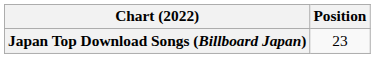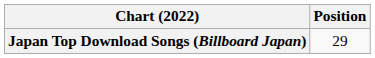Japan Top Download Songs (Billboard Japan) | Position: 23 -> 29
